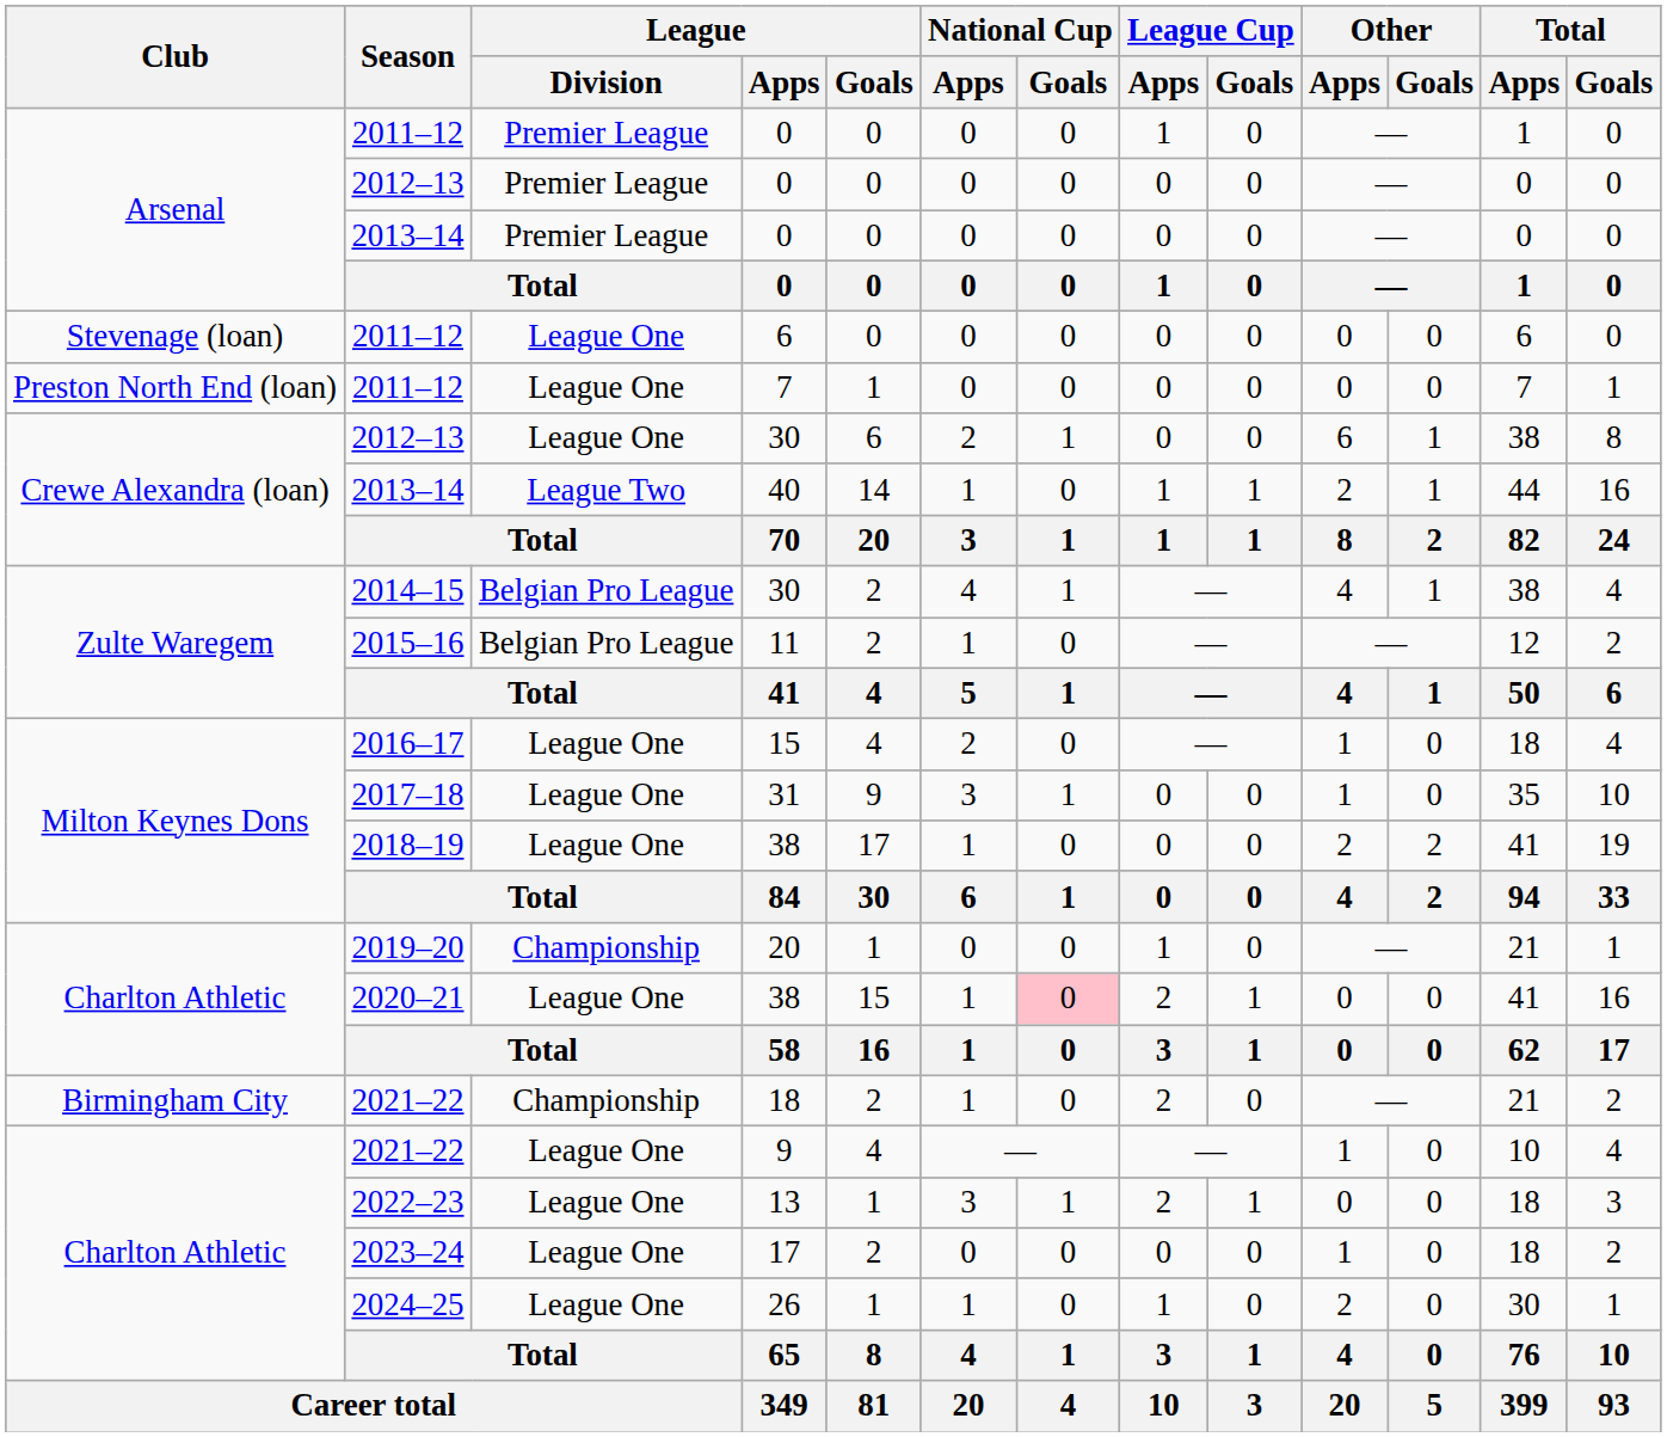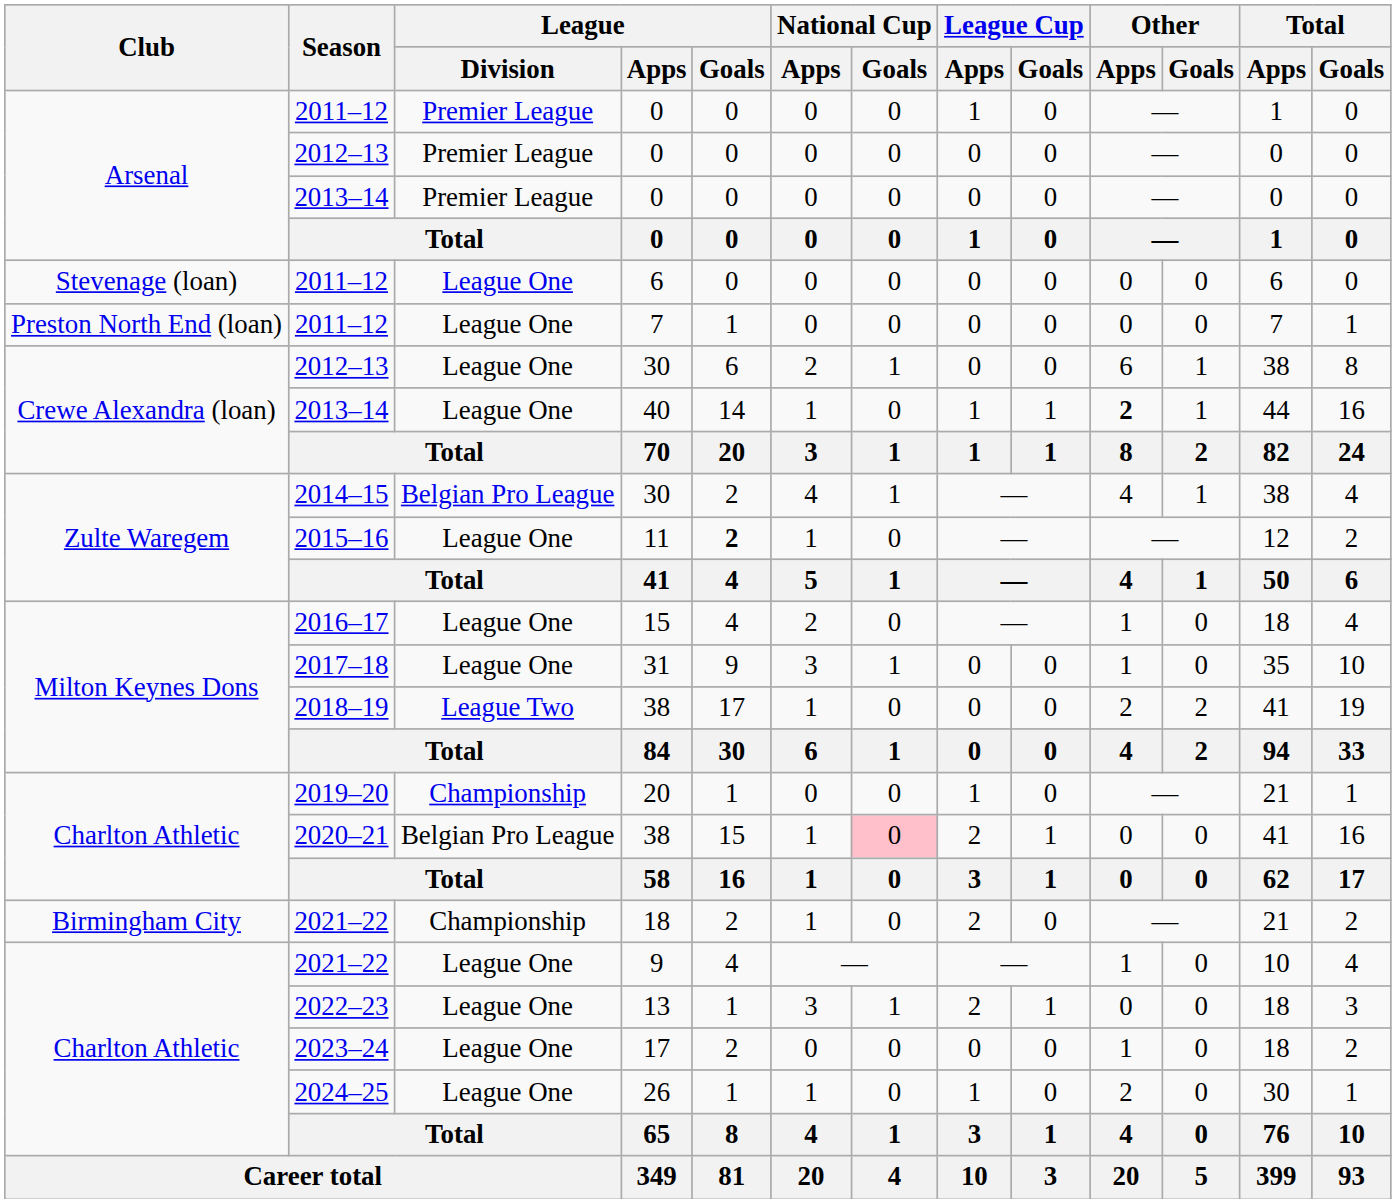40 | League / Division: League Two -> League One
40 | Other / Apps: normal -> bold
11 | League / Division: Belgian Pro League -> League One
11 | League / Goals: normal -> bold
2018–19 / 38 | League / Division: League One -> League Two
2020–21 / 38 | League / Division: League One -> Belgian Pro League
